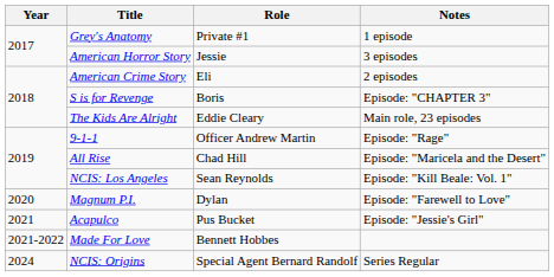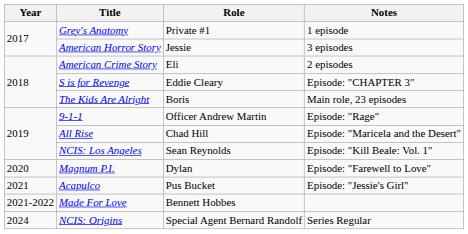S is for Revenge | Role: Boris -> Eddie Cleary
The Kids Are Alright | Role: Eddie Cleary -> Boris
